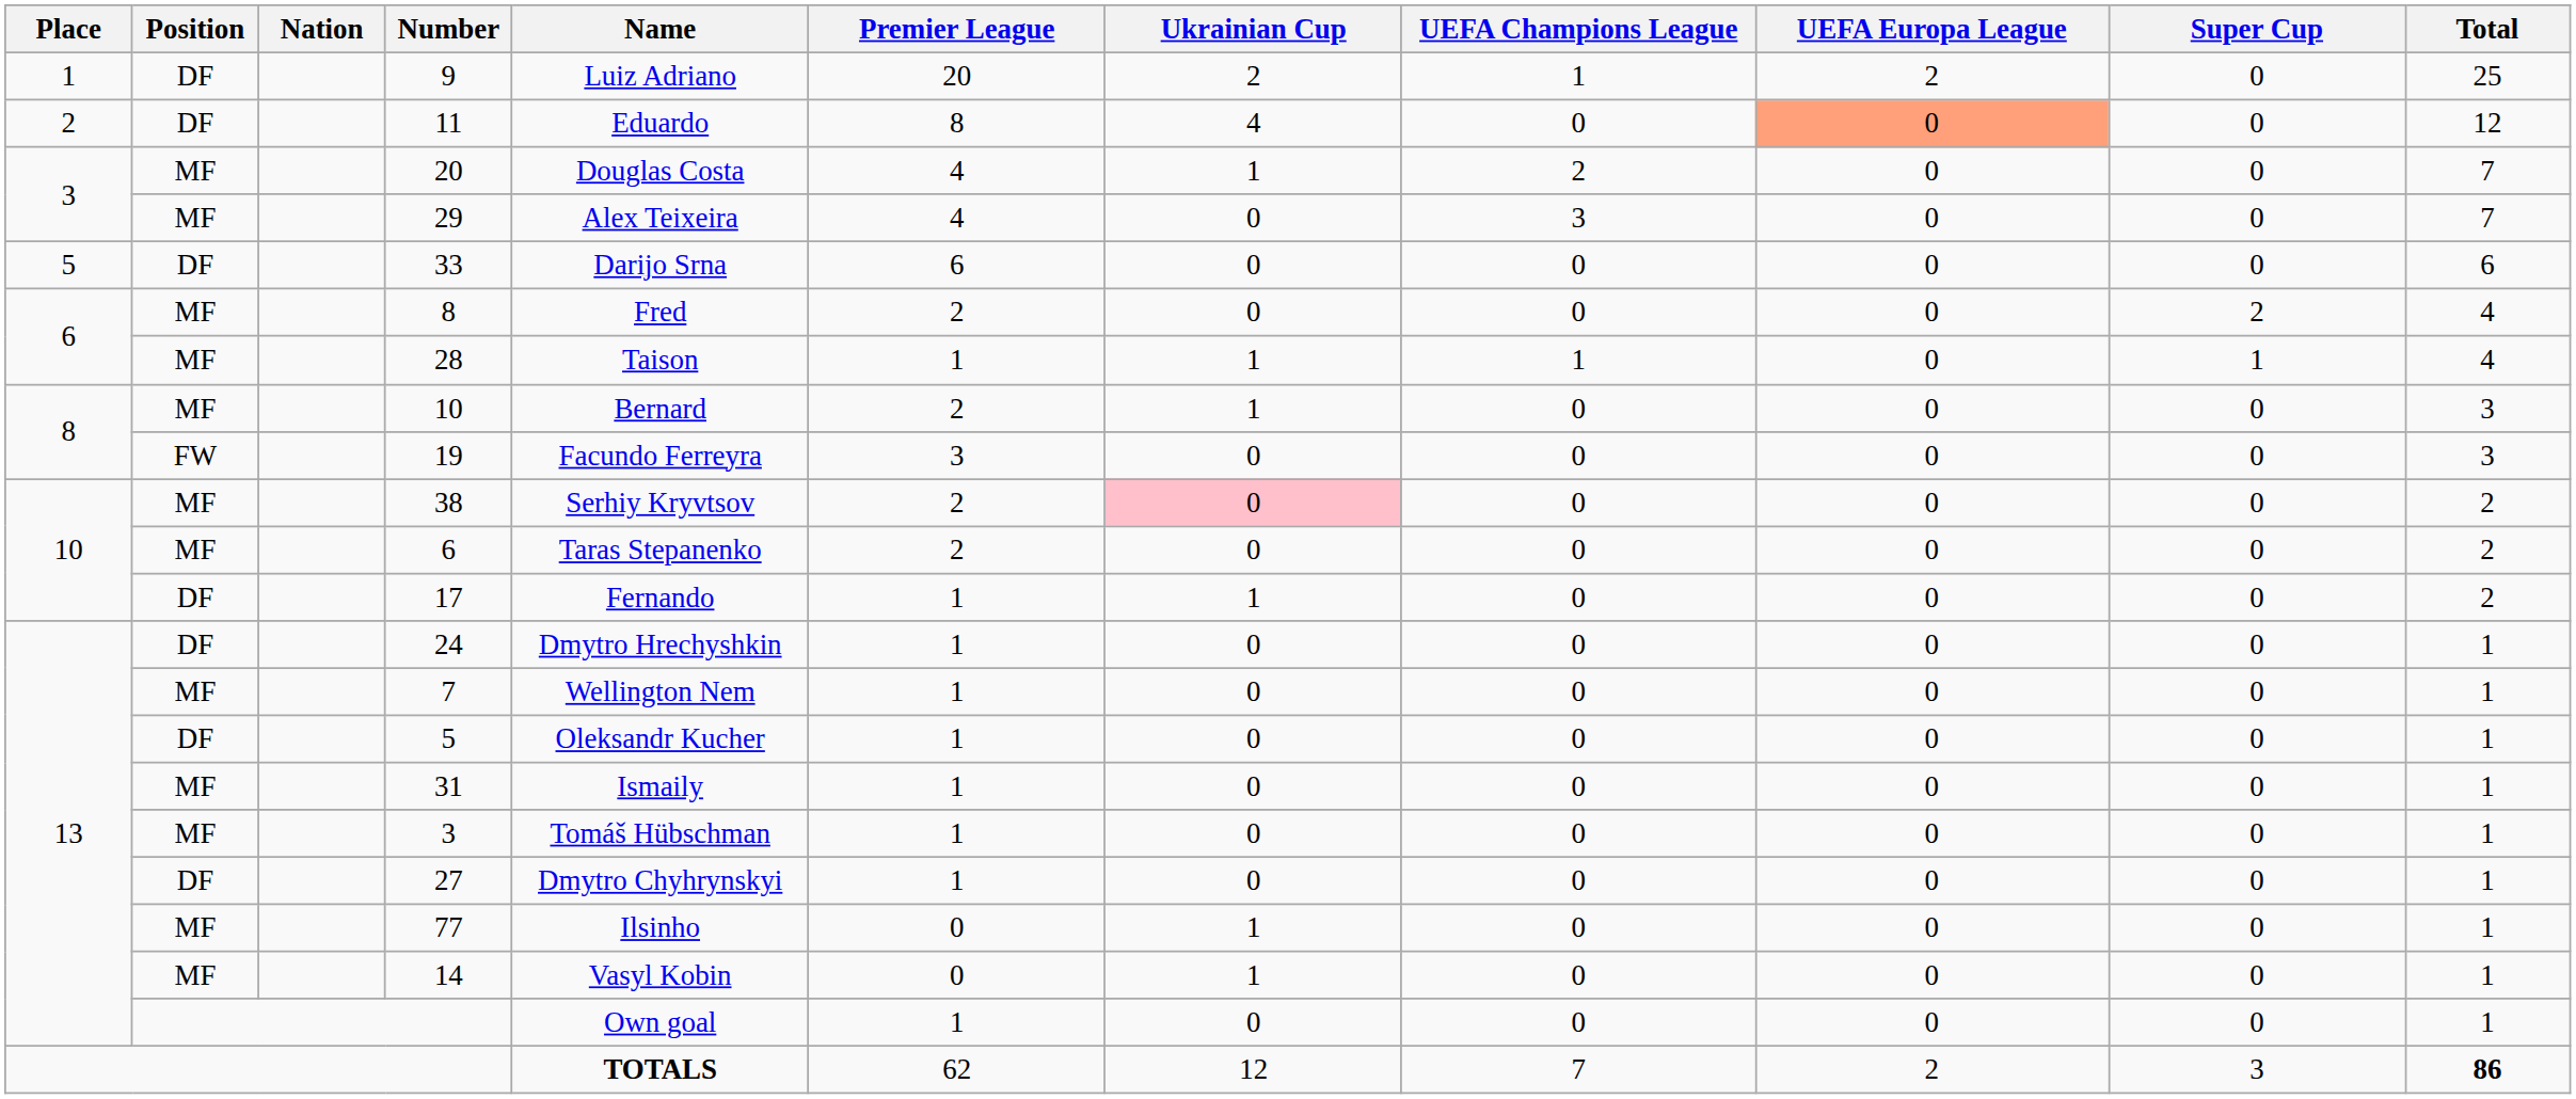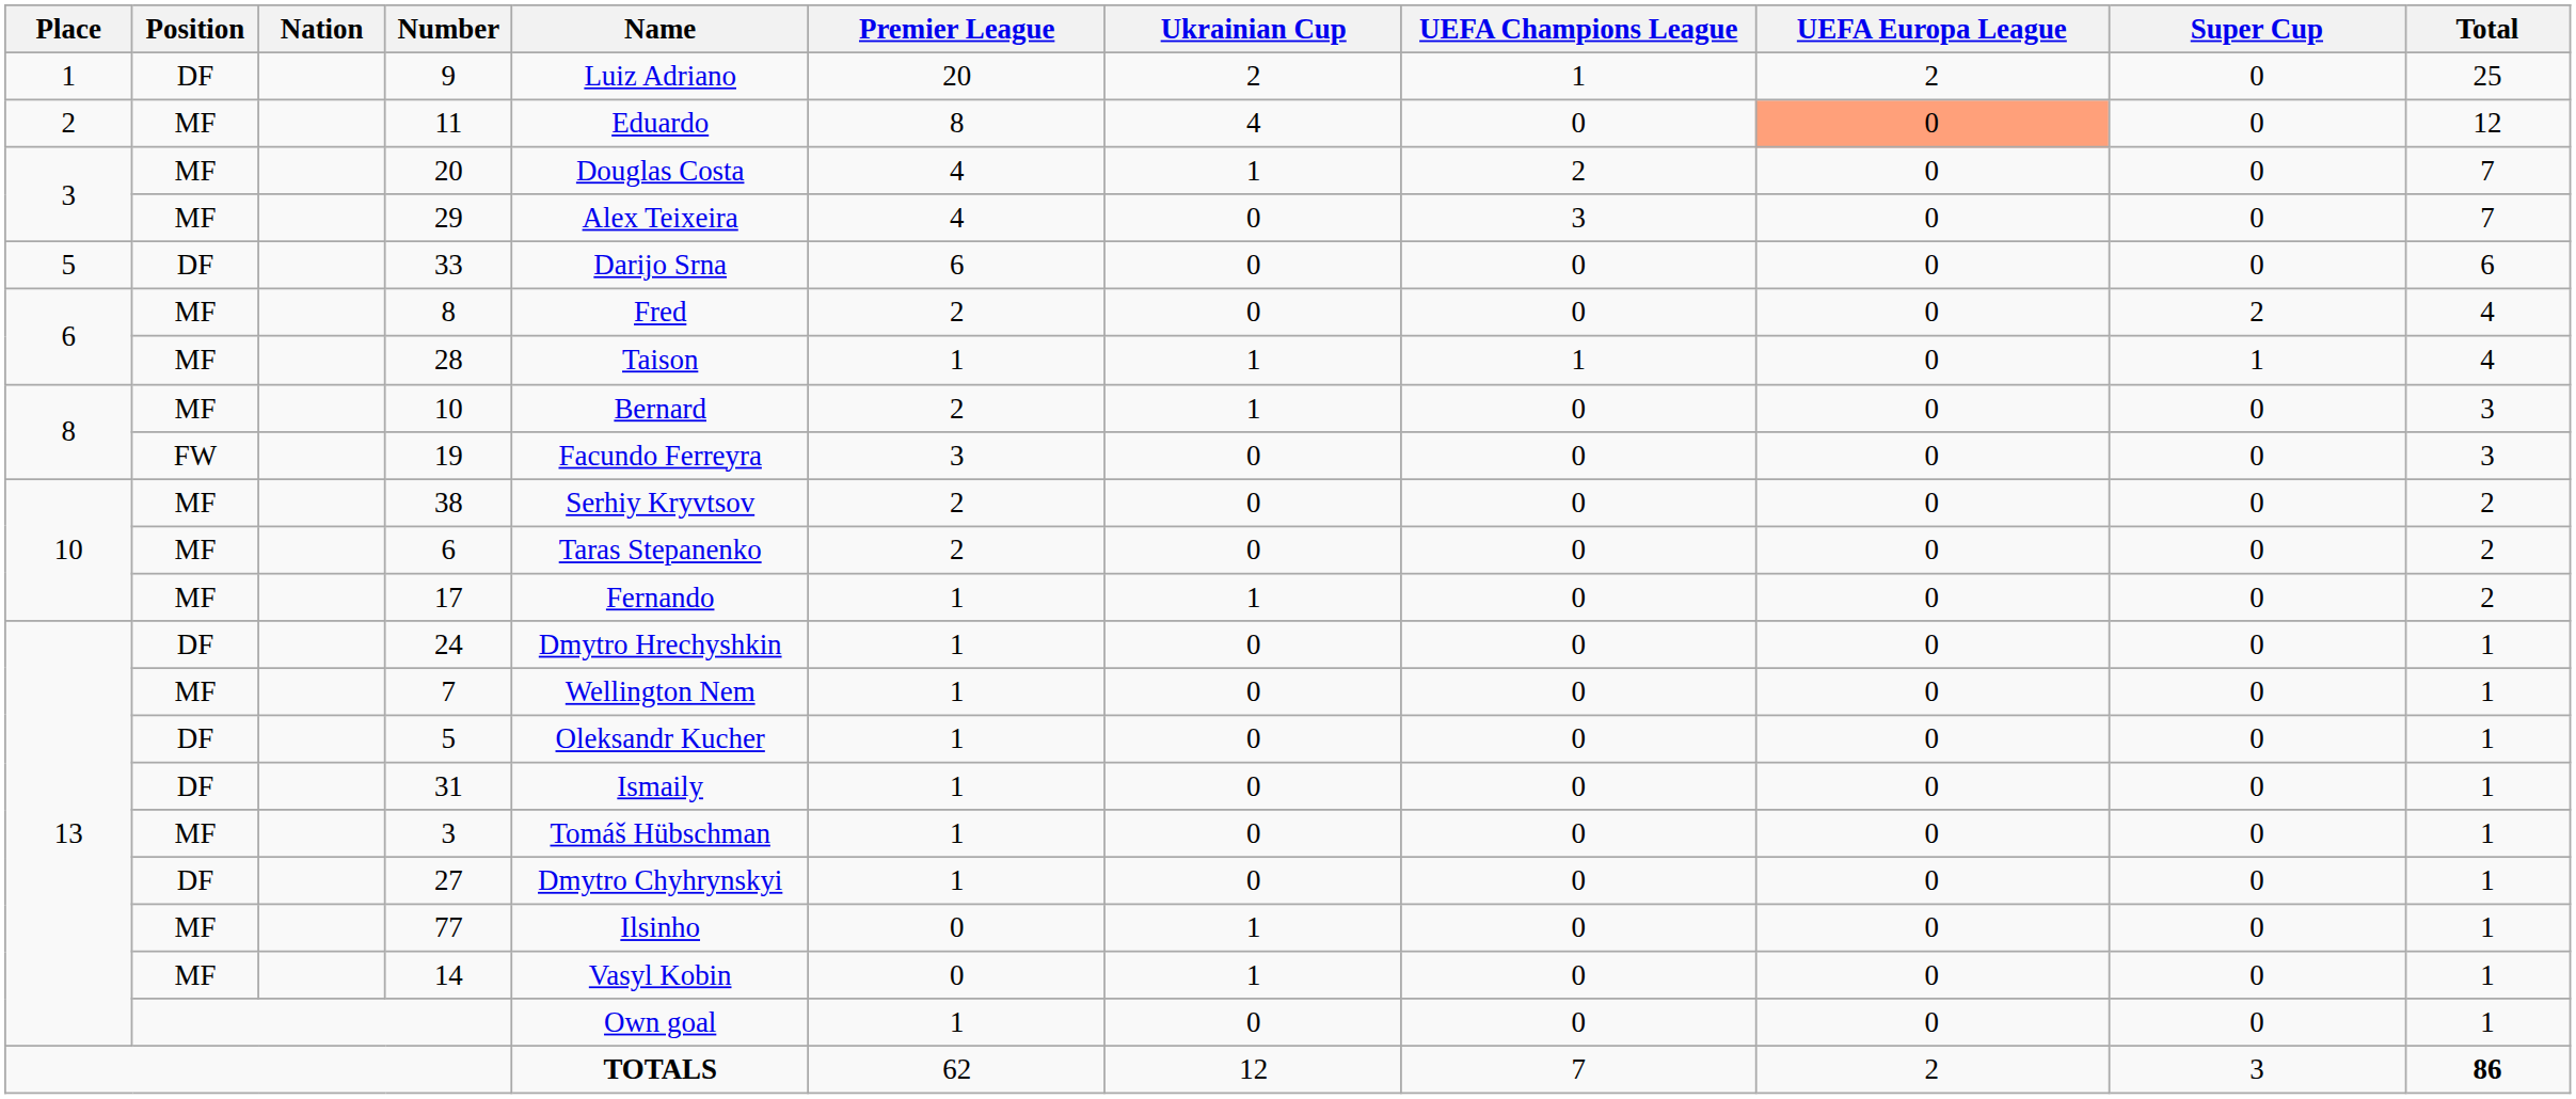11 | Position: DF -> MF
38 | Ukrainian Cup: pink background -> no background
17 | Position: DF -> MF
31 | Position: MF -> DF
